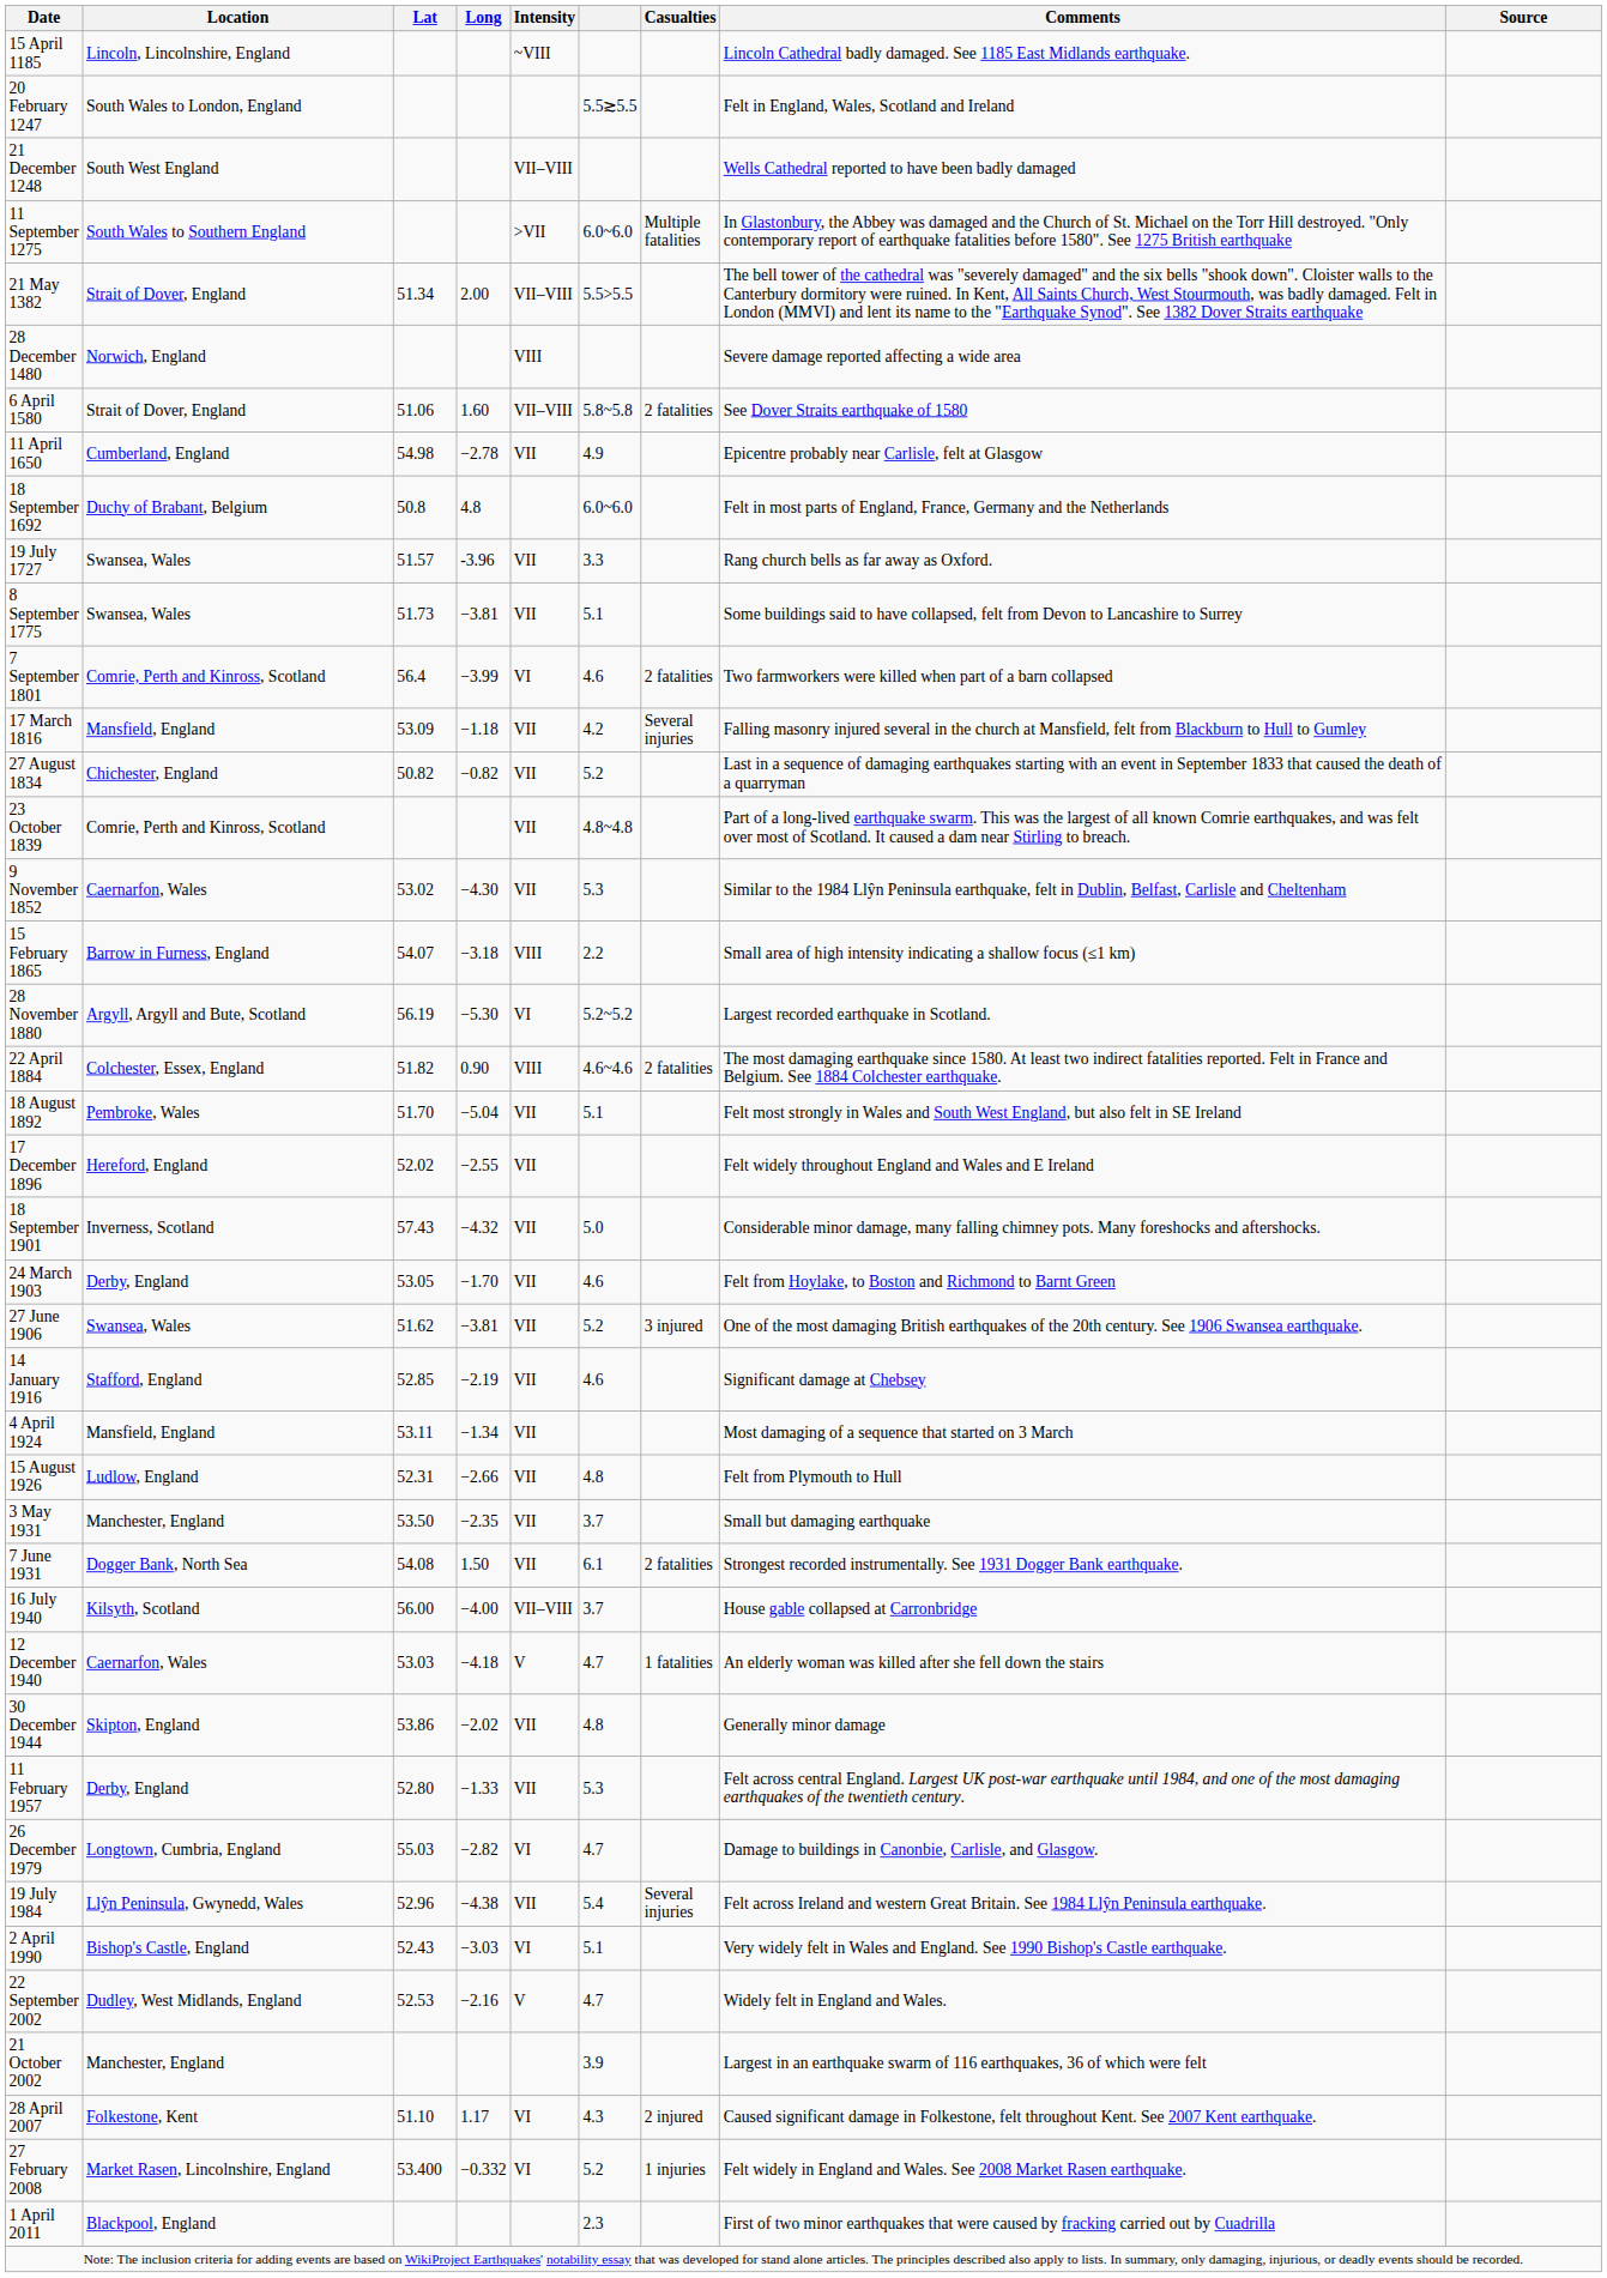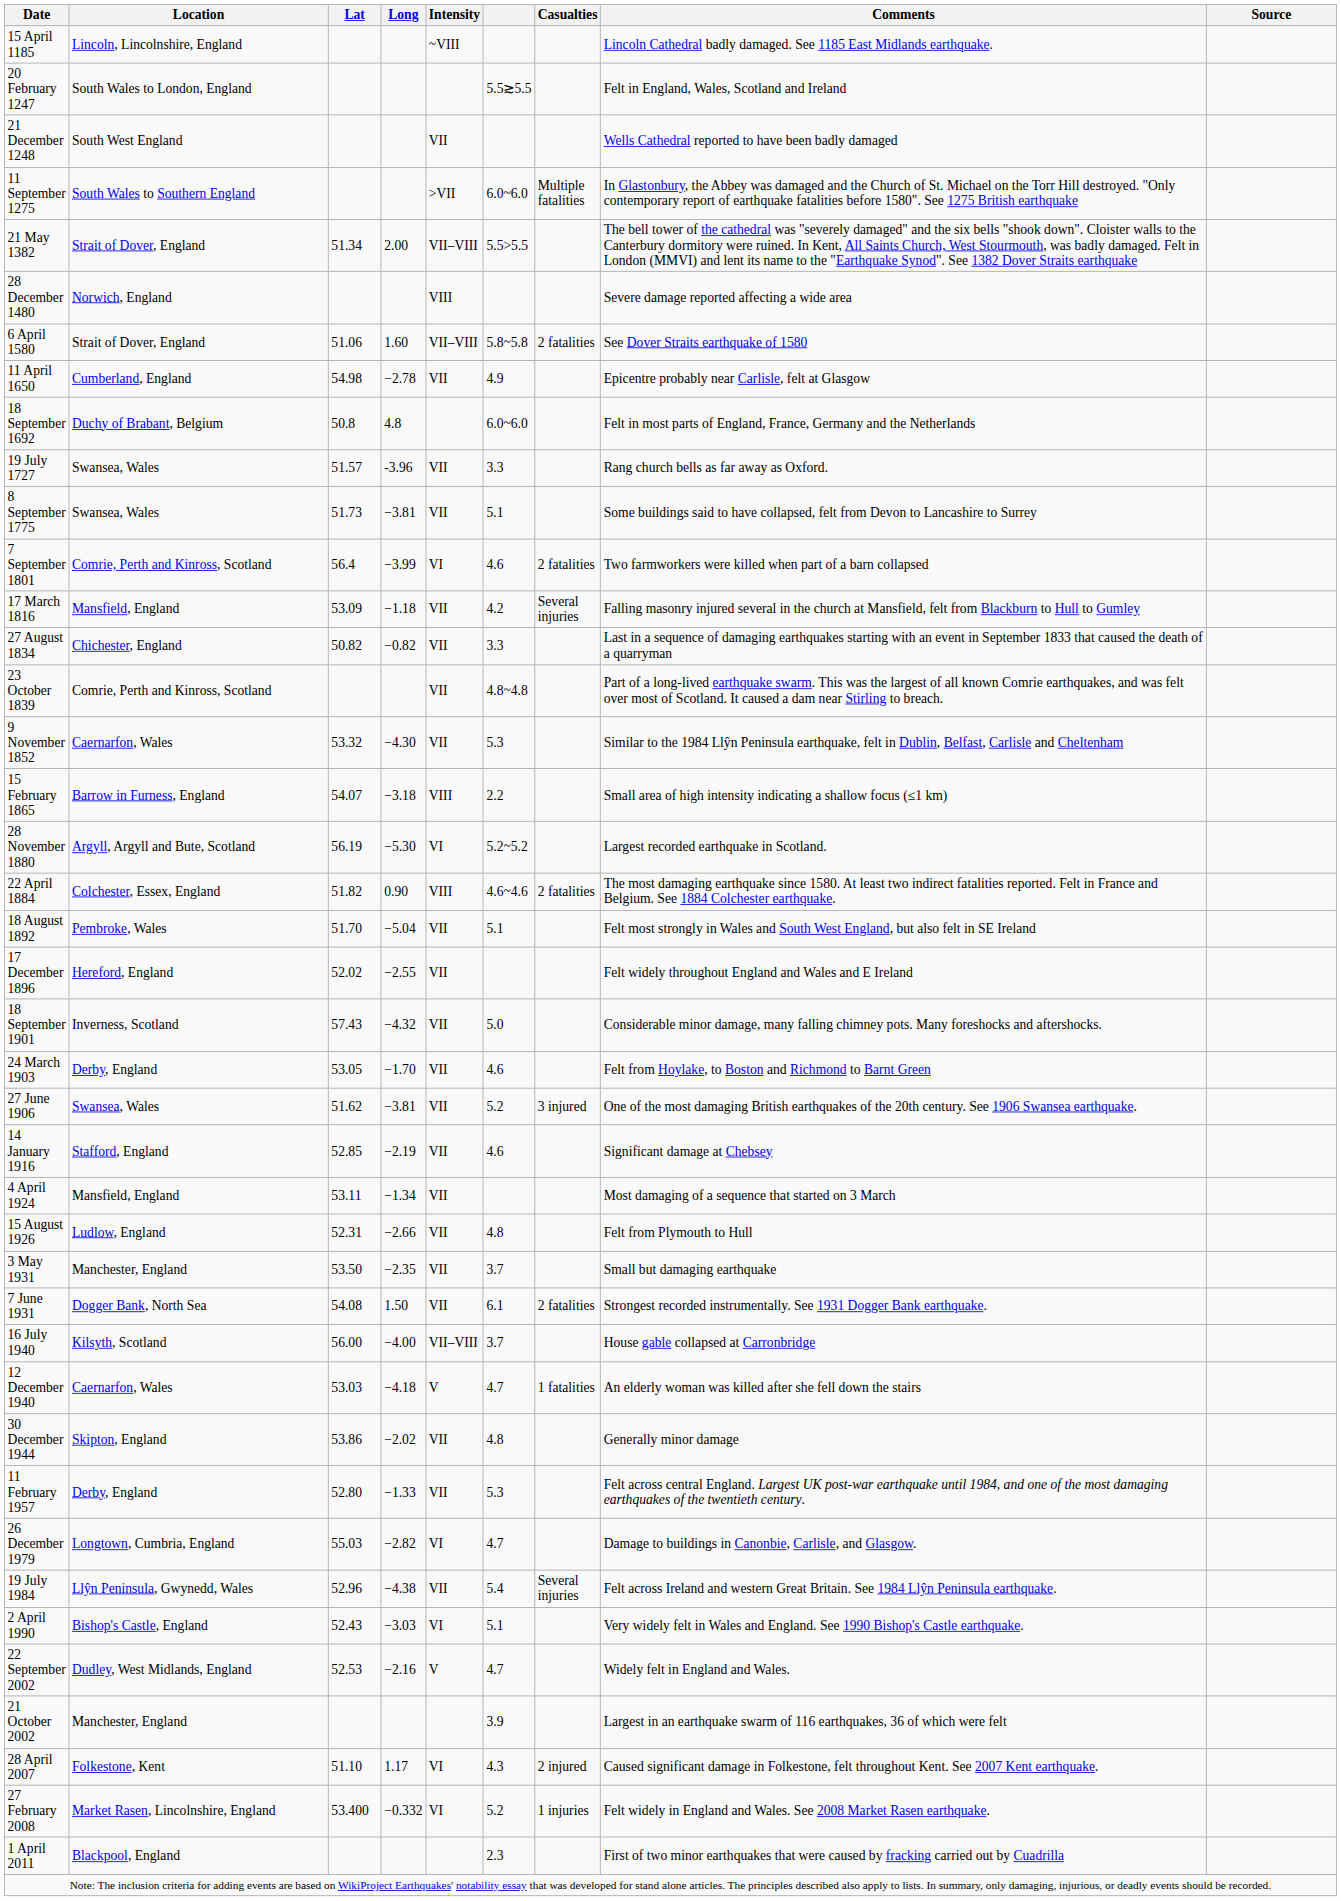21 December 1248 | Intensity: VII–VIII -> VII
27 August 1834 | column 6: 5.2 -> 3.3
9 November 1852 | Lat: 53.02 -> 53.32
